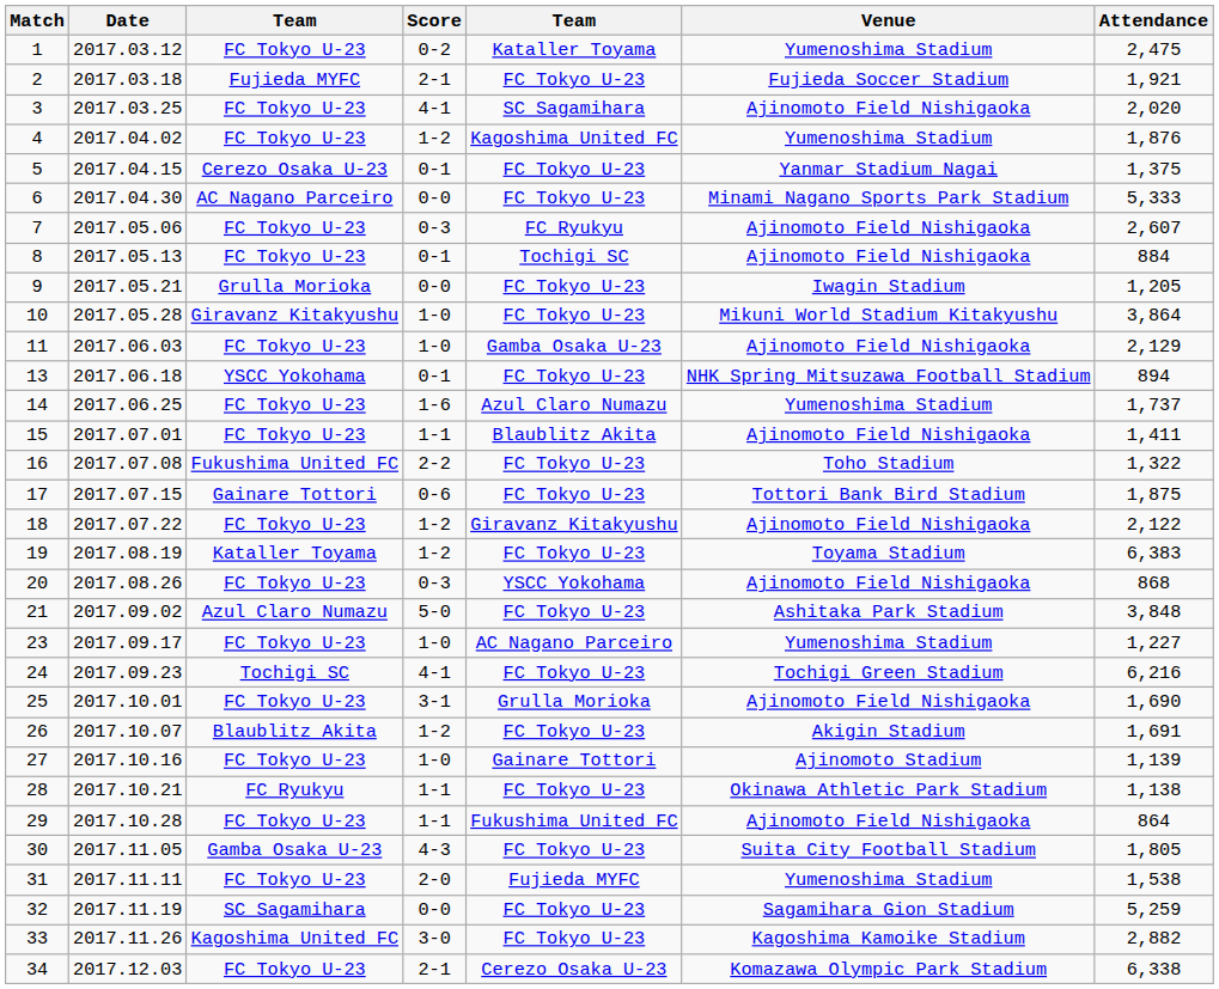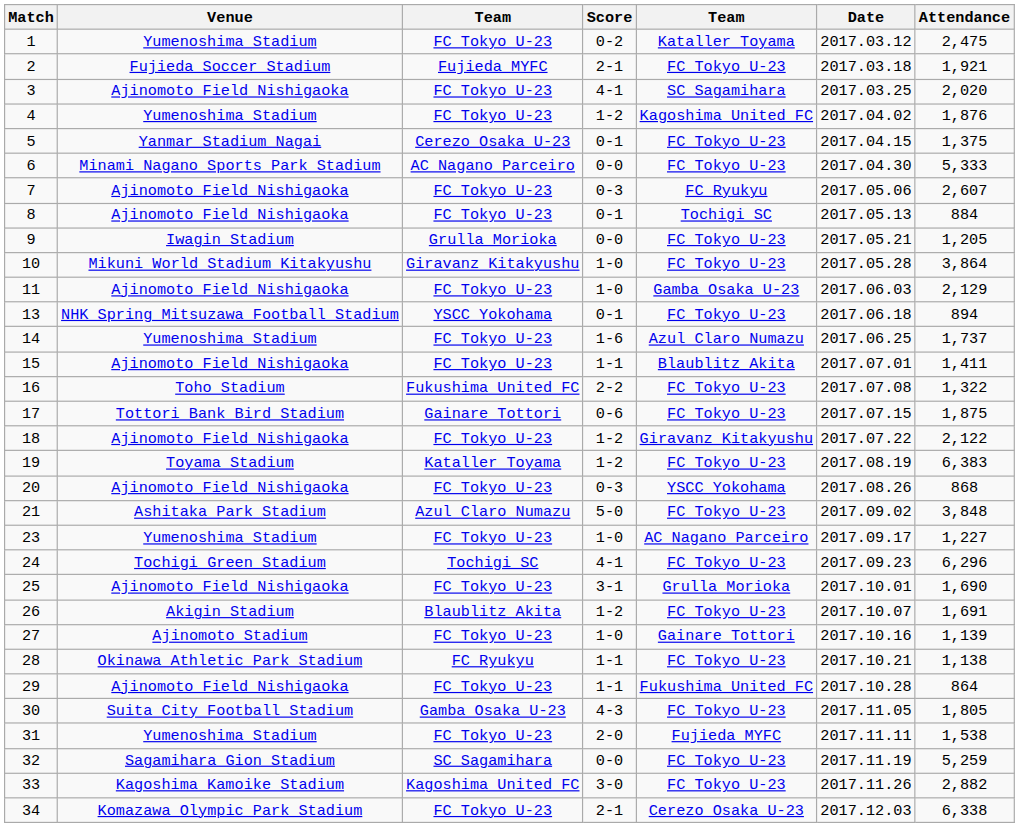columns swapped: Date <-> Venue
24 | Attendance: 6,216 -> 6,296
